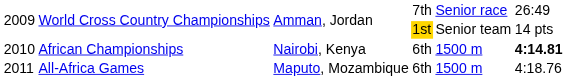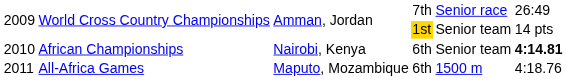African Championships | column 5: 1500 m -> Senior team
